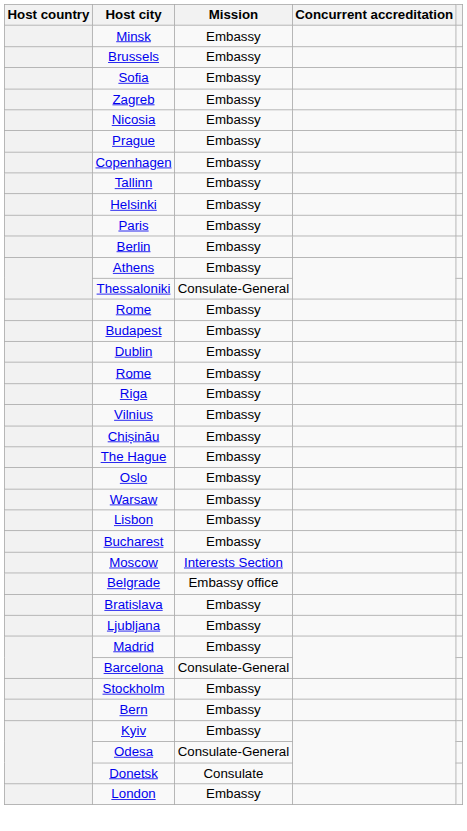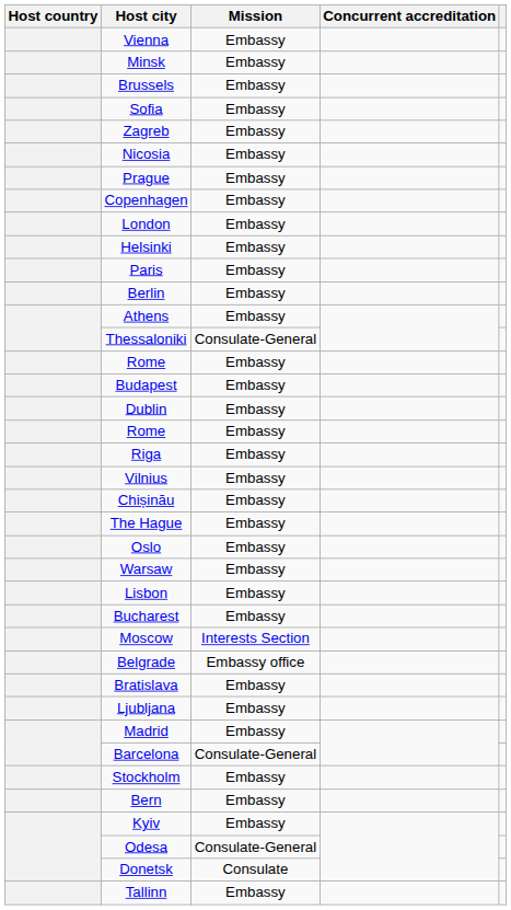+ row: Vienna | Embassy
rows swapped: Tallinn <-> London
